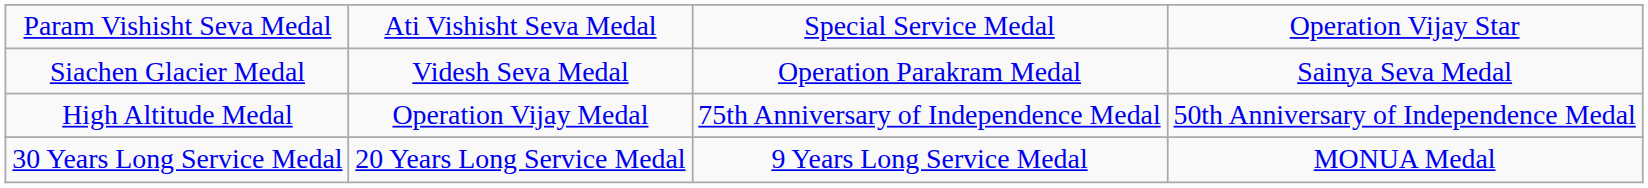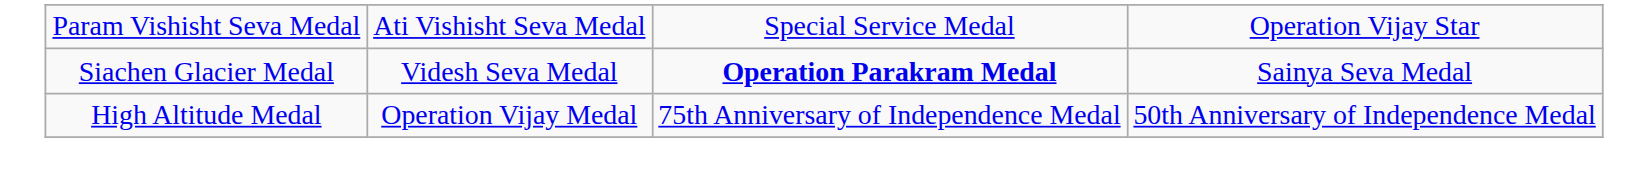Siachen Glacier Medal | column 3: normal -> bold
- row: 30 Years Long Service Medal | 20 Years Long Service Medal | 9 Years Long Service Medal | MONUA Medal
